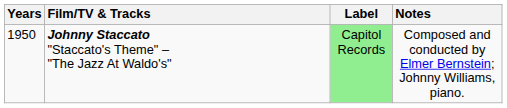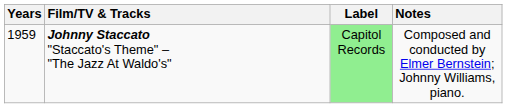Johnny Staccato "Staccato's Theme" – "The Jazz At Waldo's" | Years: 1950 -> 1959
